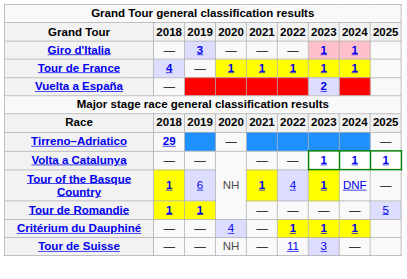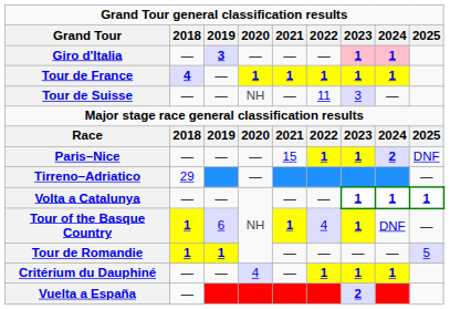rows swapped: Vuelta a España <-> Tour de Suisse
+ row: Paris–Nice | — | — | — | 15 | 1 | 1 | 2 | DNF
Tirreno–Adriatico | 2018: bold -> normal
